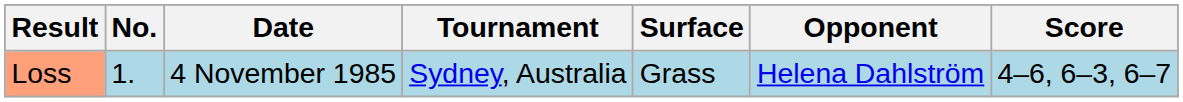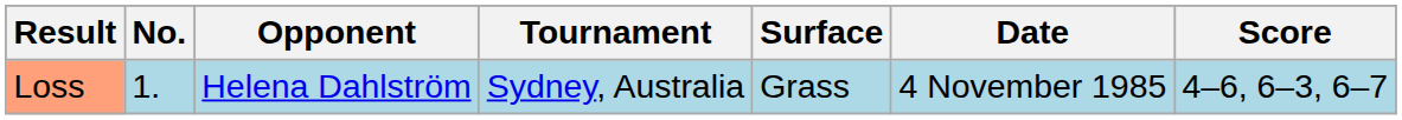columns swapped: Date <-> Opponent
